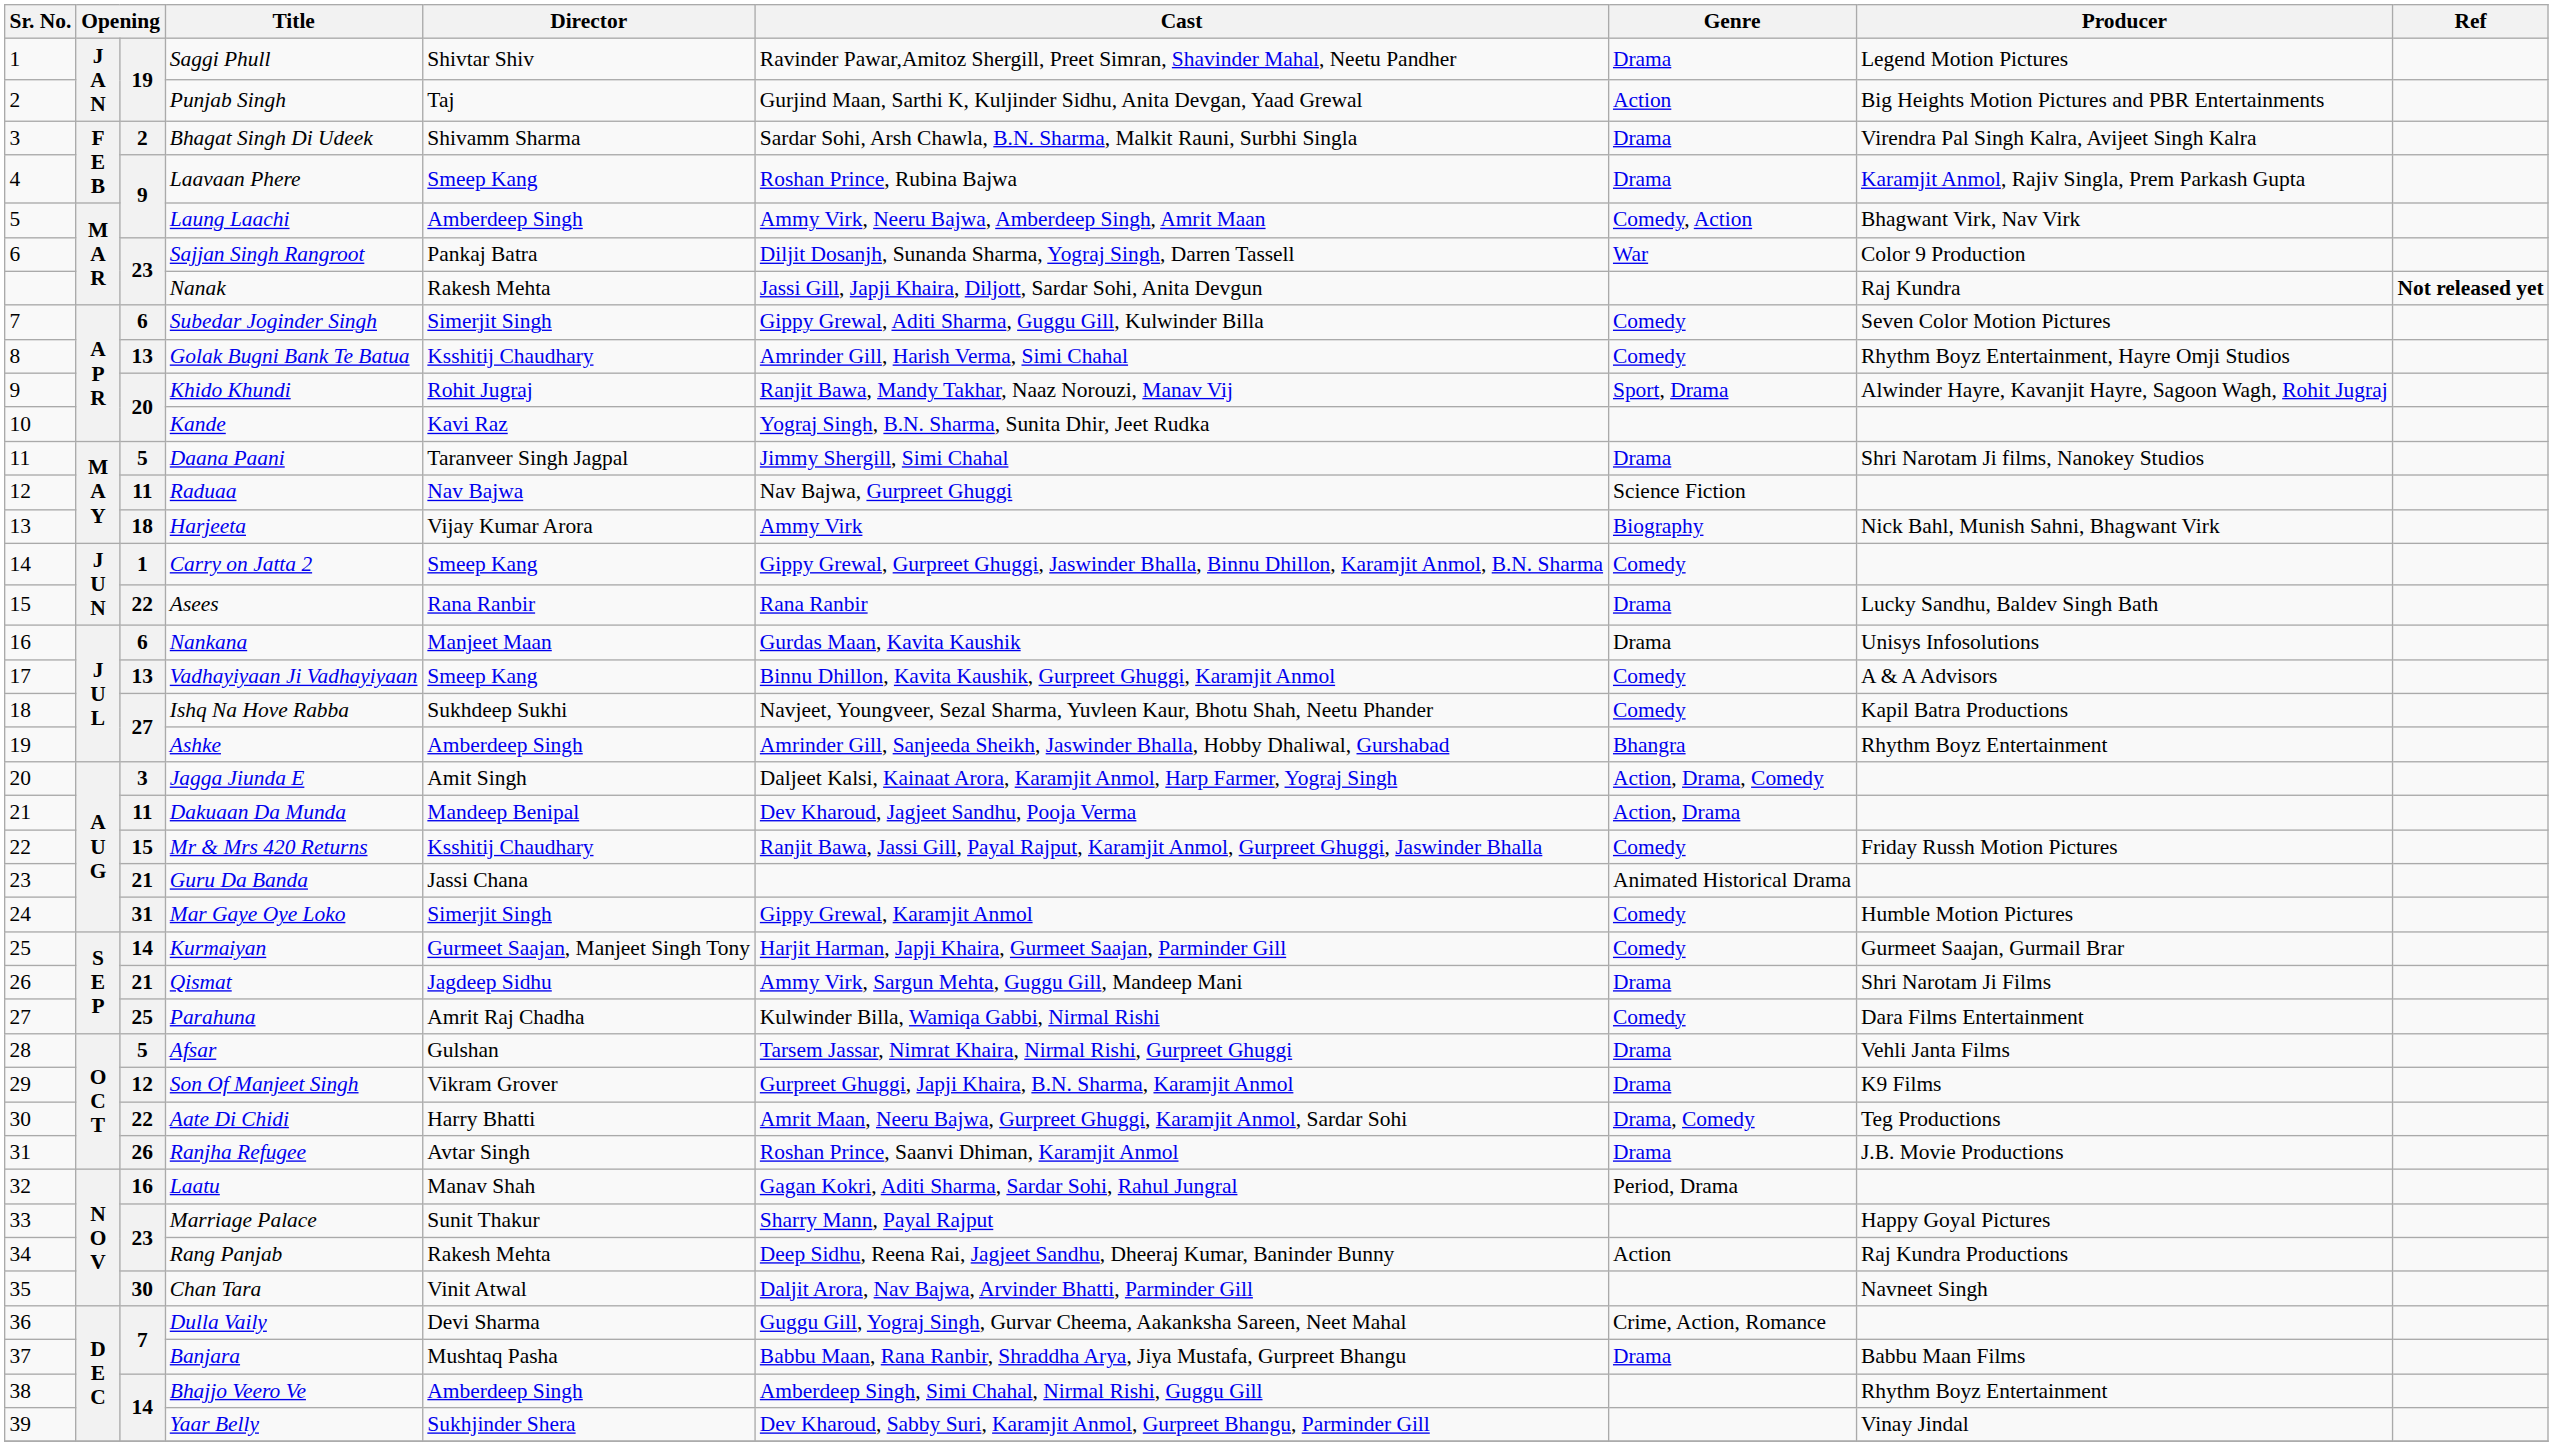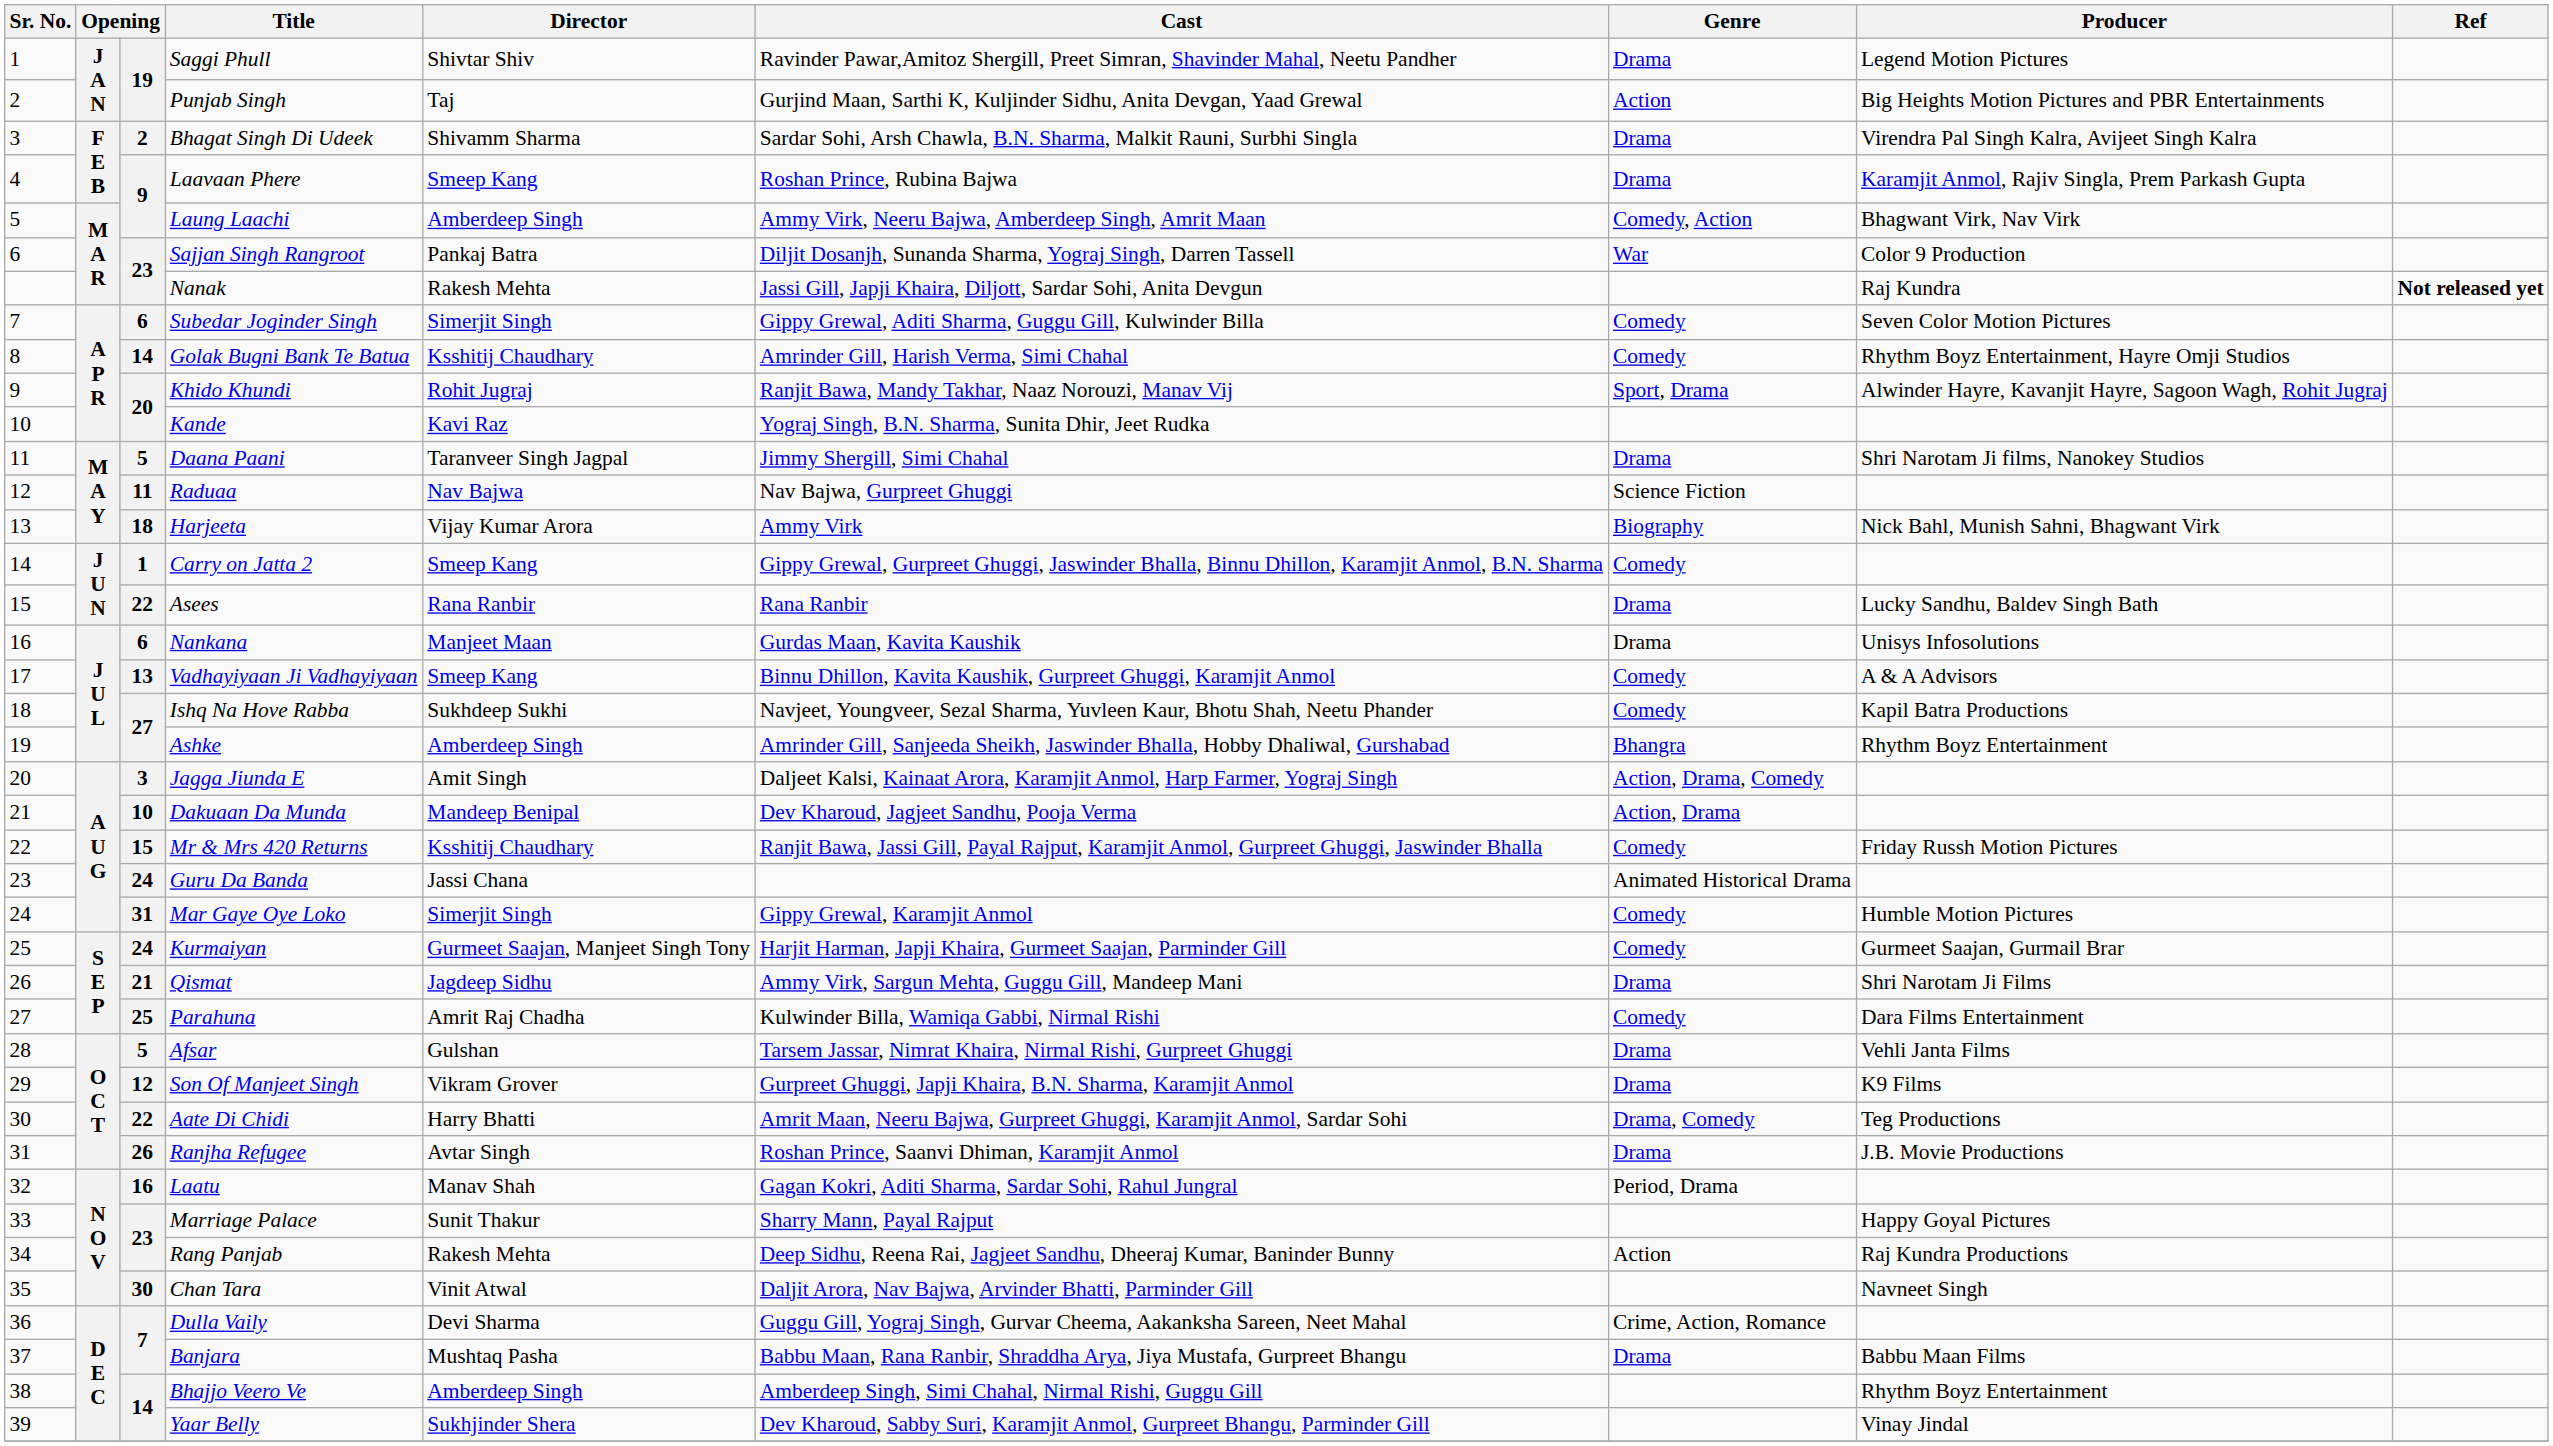Golak Bugni Bank Te Batua | column 3: 13 -> 14
Dakuaan Da Munda | column 3: 11 -> 10
Guru Da Banda | column 3: 21 -> 24
Kurmaiyan | column 3: 14 -> 24
